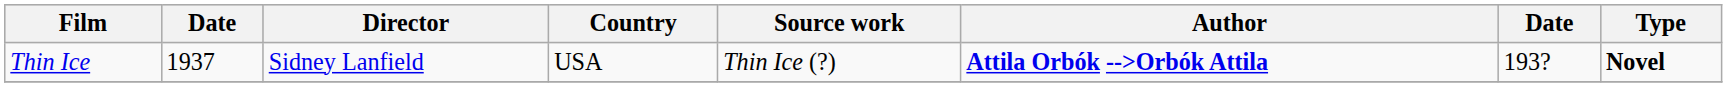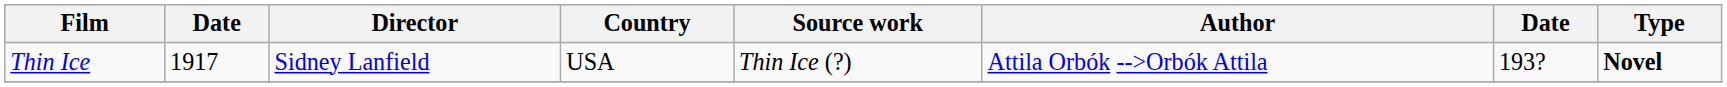Thin Ice | column 2: 1937 -> 1917
Thin Ice | Author: bold -> normal
